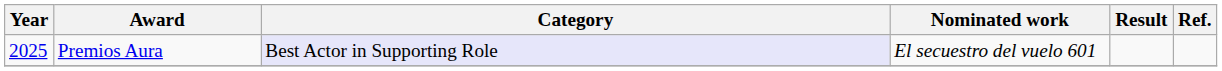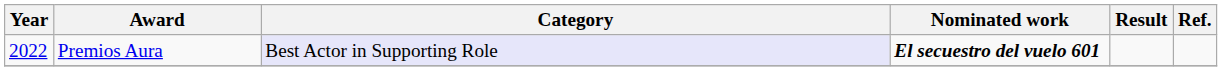Premios Aura | Year: 2025 -> 2022
Premios Aura | Nominated work: normal -> bold
